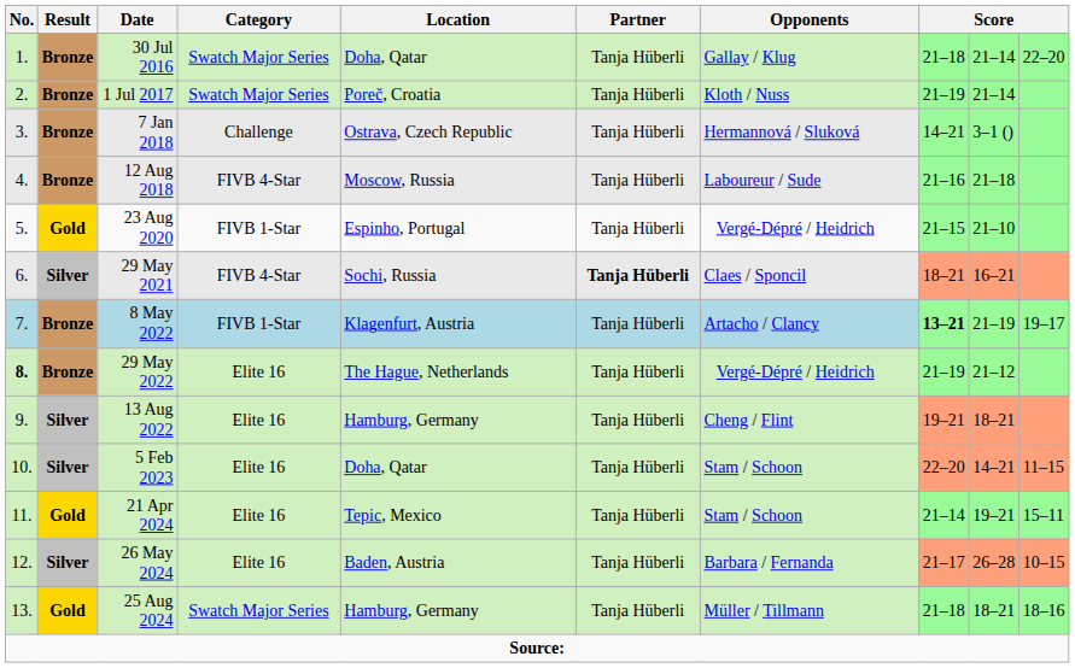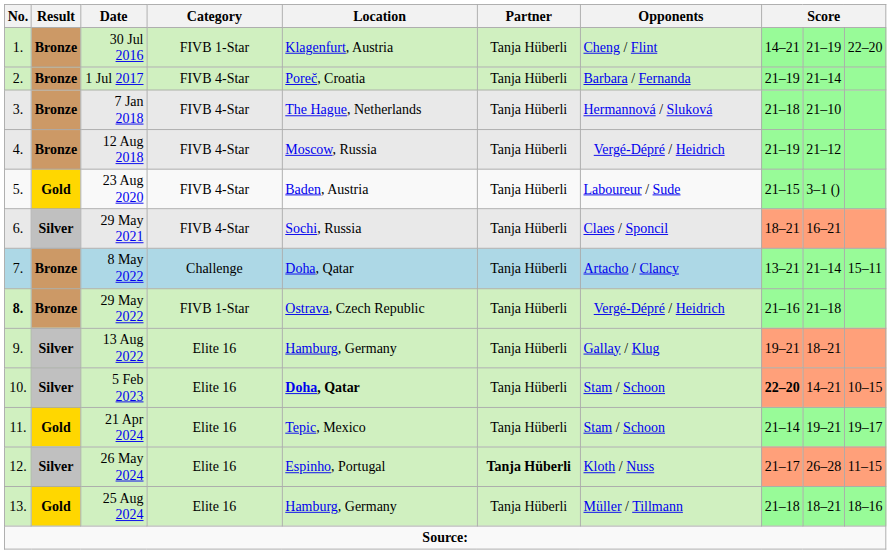30 Jul 2016 | Category: Swatch Major Series -> FIVB 1-Star
30 Jul 2016 | Location: Doha, Qatar -> Klagenfurt, Austria
30 Jul 2016 | Opponents: Gallay / Klug -> Cheng / Flint
30 Jul 2016 | column 8: 21–18 -> 14–21
30 Jul 2016 | column 9: 21–14 -> 21–19
1 Jul 2017 | Category: Swatch Major Series -> FIVB 4-Star
1 Jul 2017 | Opponents: Kloth / Nuss -> Barbara / Fernanda
7 Jan 2018 | Category: Challenge -> FIVB 4-Star
7 Jan 2018 | Location: Ostrava, Czech Republic -> The Hague, Netherlands
7 Jan 2018 | column 8: 14–21 -> 21–18
7 Jan 2018 | column 9: 3–1 () -> 21–10
12 Aug 2018 | Opponents: Laboureur / Sude -> Vergé-Dépré / Heidrich
12 Aug 2018 | column 8: 21–16 -> 21–19
12 Aug 2018 | column 9: 21–18 -> 21–12
23 Aug 2020 | Category: FIVB 1-Star -> FIVB 4-Star
23 Aug 2020 | Location: Espinho, Portugal -> Baden, Austria
23 Aug 2020 | Opponents: Vergé-Dépré / Heidrich -> Laboureur / Sude
23 Aug 2020 | column 9: 21–10 -> 3–1 ()
29 May 2021 | Partner: bold -> normal
8 May 2022 | Category: FIVB 1-Star -> Challenge
8 May 2022 | Location: Klagenfurt, Austria -> Doha, Qatar
8 May 2022 | column 8: bold -> normal
8 May 2022 | column 9: 21–19 -> 21–14
8 May 2022 | column 10: 19–17 -> 15–11
29 May 2022 | Category: Elite 16 -> FIVB 1-Star
29 May 2022 | Location: The Hague, Netherlands -> Ostrava, Czech Republic
29 May 2022 | column 8: 21–19 -> 21–16
29 May 2022 | column 9: 21–12 -> 21–18
13 Aug 2022 | Opponents: Cheng / Flint -> Gallay / Klug
5 Feb 2023 | Location: normal -> bold
5 Feb 2023 | column 8: normal -> bold
5 Feb 2023 | column 10: 11–15 -> 10–15
21 Apr 2024 | column 10: 15–11 -> 19–17
26 May 2024 | Location: Baden, Austria -> Espinho, Portugal
26 May 2024 | Partner: normal -> bold
26 May 2024 | Opponents: Barbara / Fernanda -> Kloth / Nuss
26 May 2024 | column 10: 10–15 -> 11–15
25 Aug 2024 | Category: Swatch Major Series -> Elite 16
